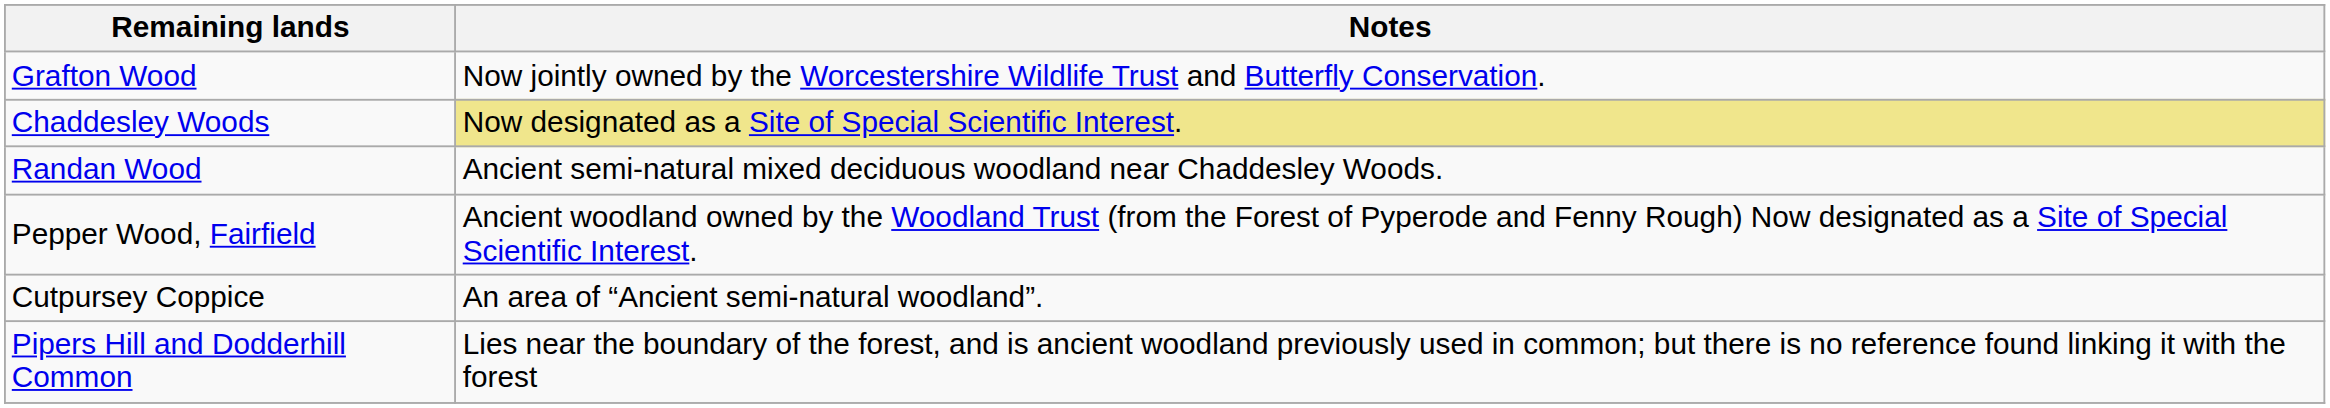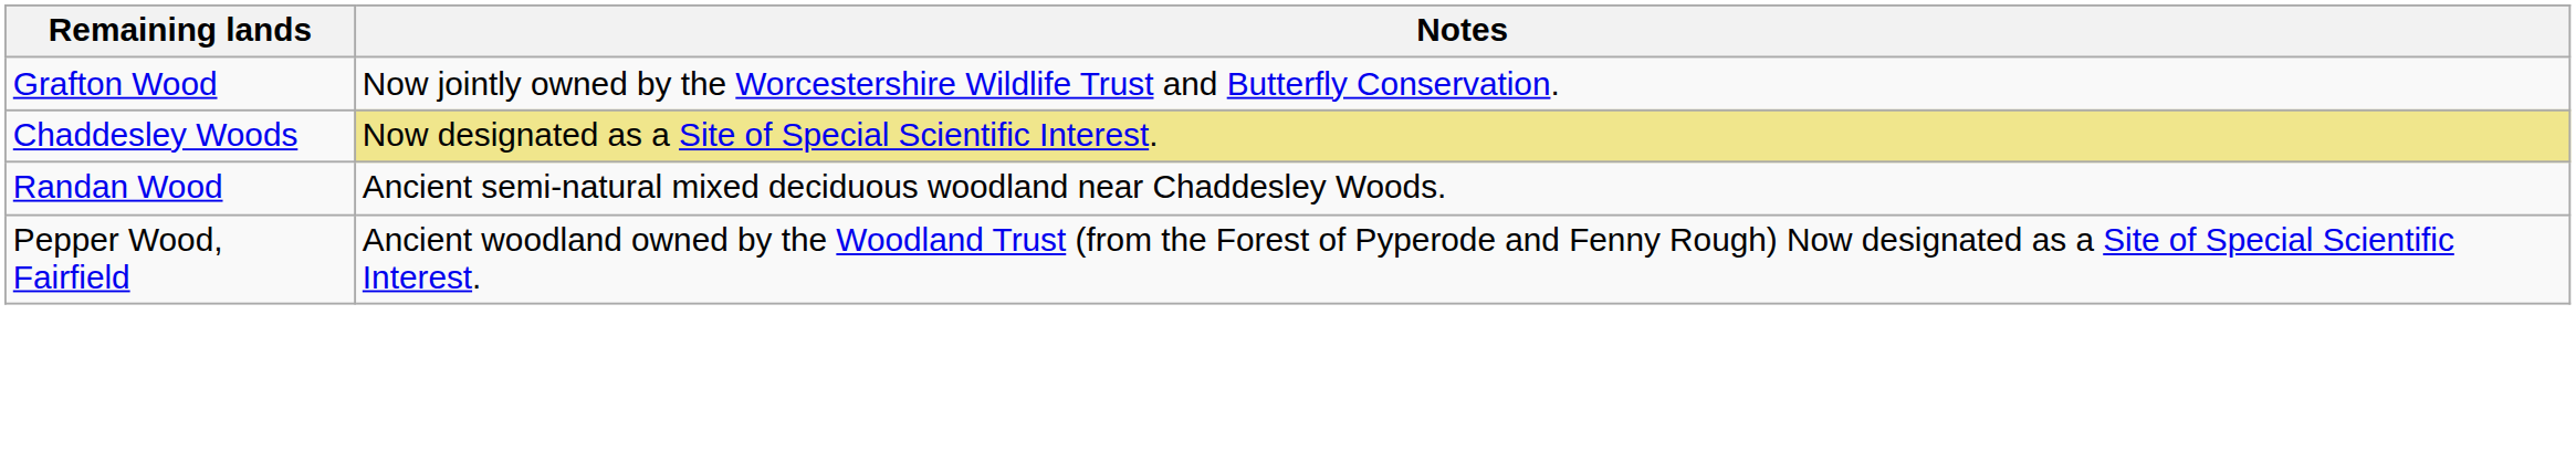- row: Cutpursey Coppice | An area of “Ancient semi-natural woodland”.
- row: Pipers Hill and Dodderhill Common | Lies near the boundary of the forest, and is ancient woodland previously used in common; but there is no reference found linking it with the forest
